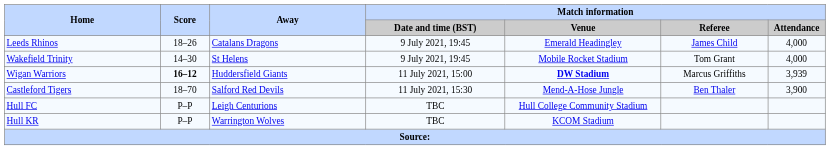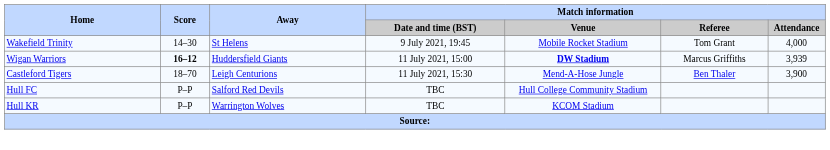- row: Leeds Rhinos | 18–26 | Catalans Dragons | 9 July 2021, 19:45 | Emerald Headingley | James Child | 4,000
Castleford Tigers | Away: Salford Red Devils -> Leigh Centurions
Hull FC | Away: Leigh Centurions -> Salford Red Devils
